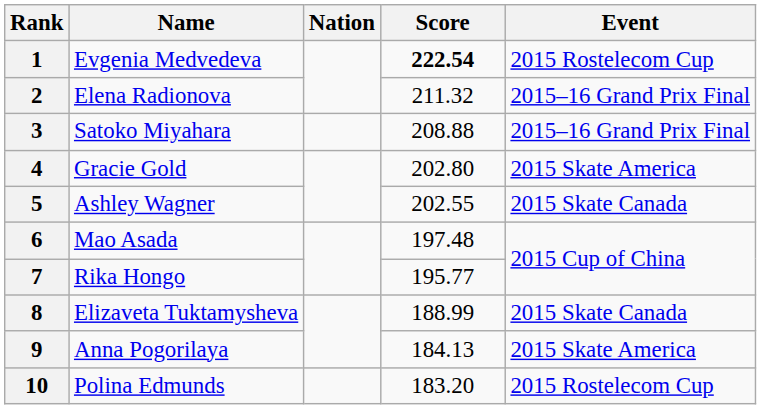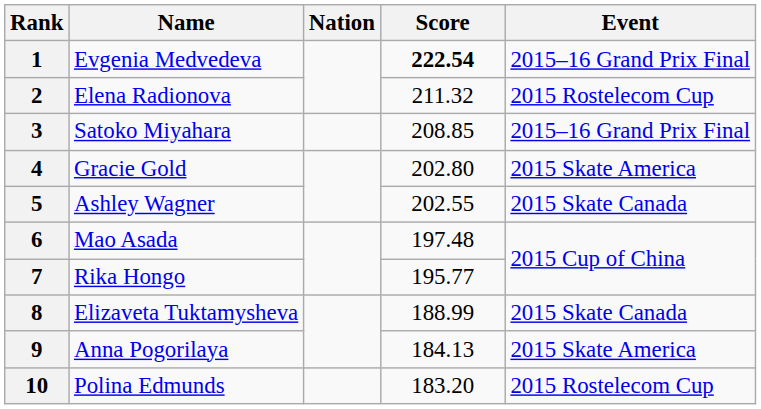1 | Event: 2015 Rostelecom Cup -> 2015–16 Grand Prix Final
2 | Event: 2015–16 Grand Prix Final -> 2015 Rostelecom Cup
3 | Score: 208.88 -> 208.85
